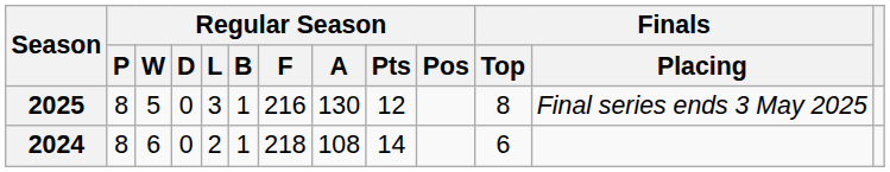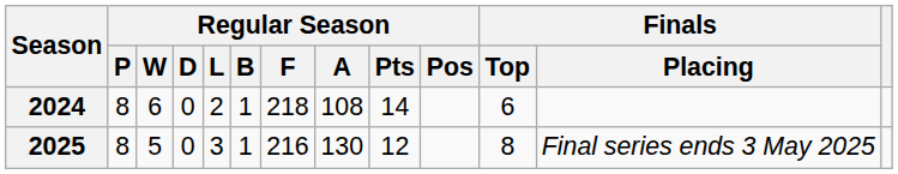rows swapped: 2024 <-> 2025
